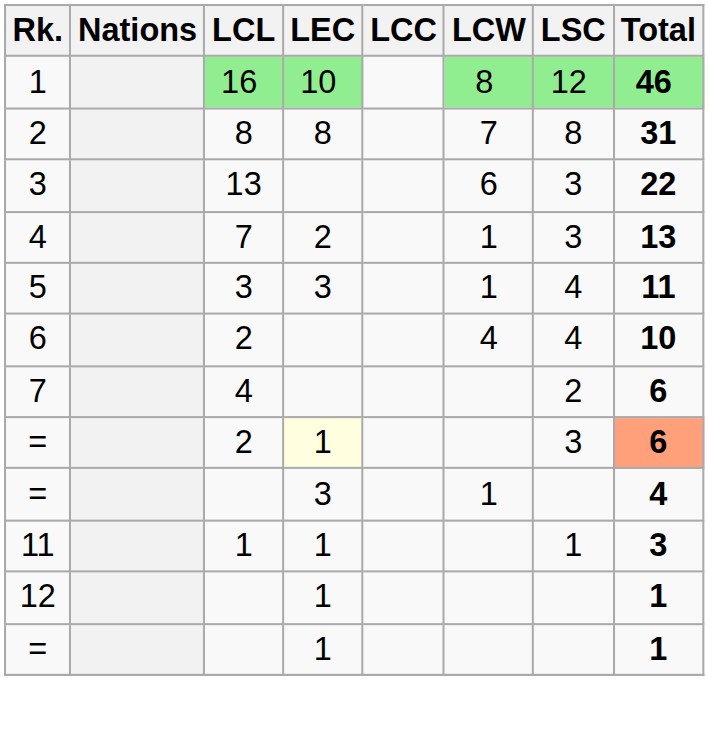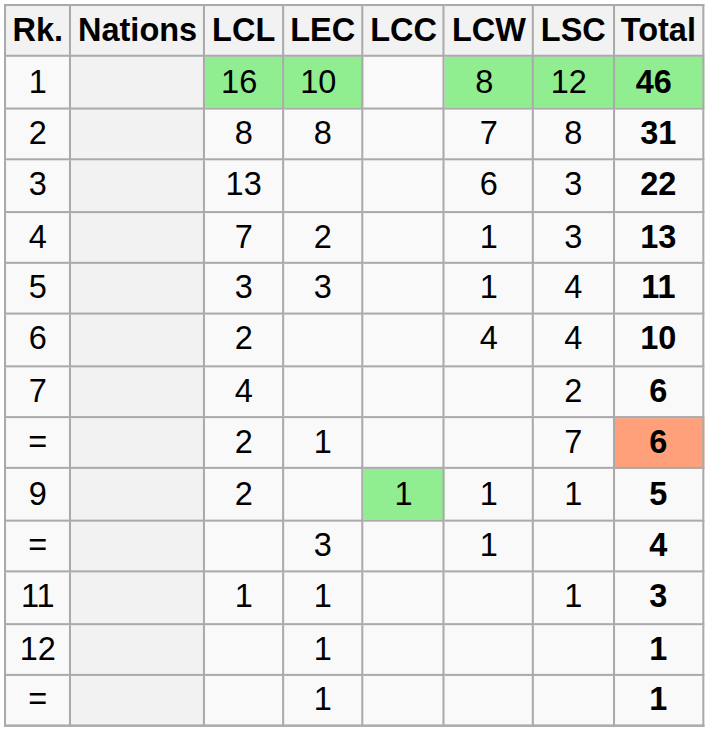= / 2 | LEC: lightyellow background -> no background
= / 2 | LSC: 3 -> 7
+ row: 9 | 2 | 1 | 1 | 1 | 5
